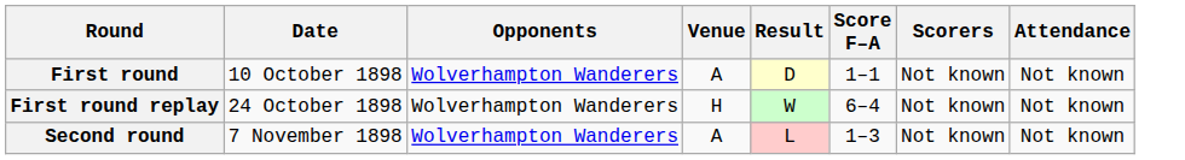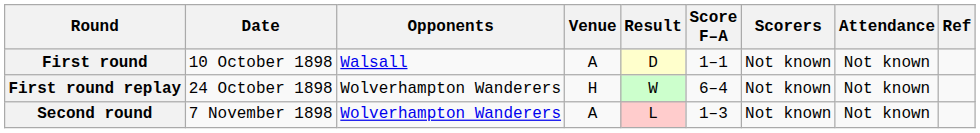+ column: Ref
First round | Opponents: Wolverhampton Wanderers -> Walsall
